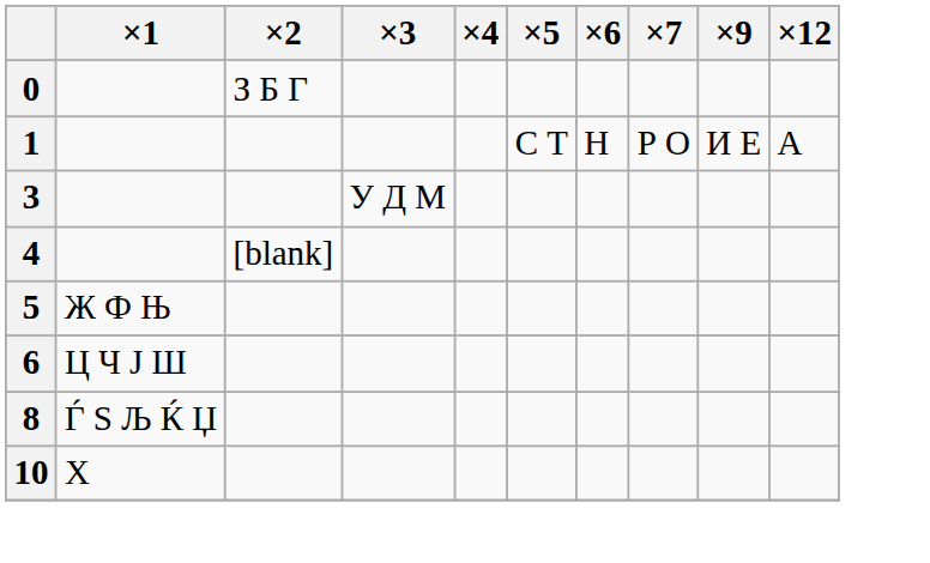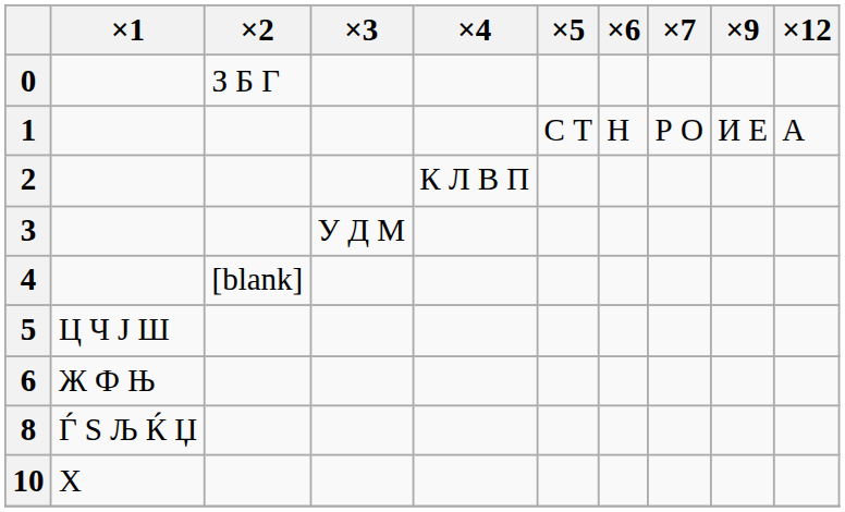+ row: 2 | К Л В П
5 | ×1: Ж Ф Њ -> Ц Ч Ј Ш
6 | ×1: Ц Ч Ј Ш -> Ж Ф Њ
